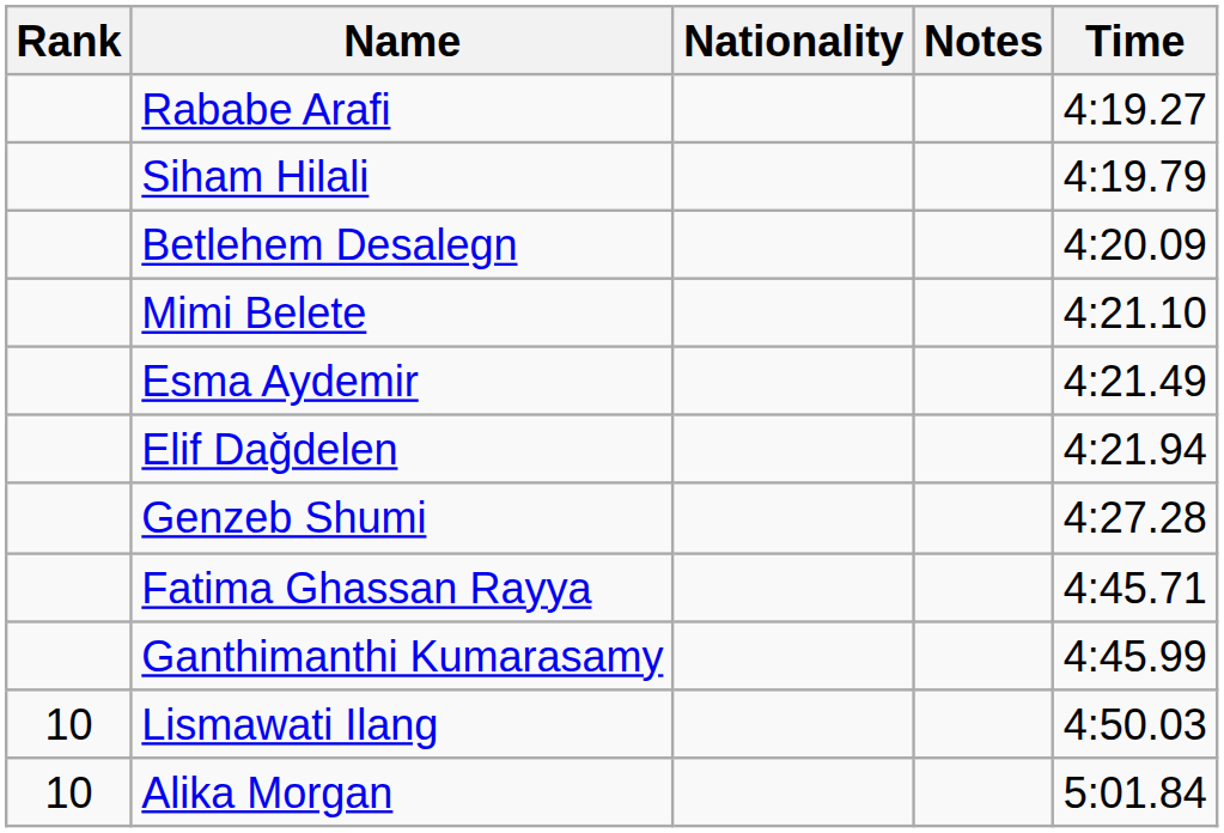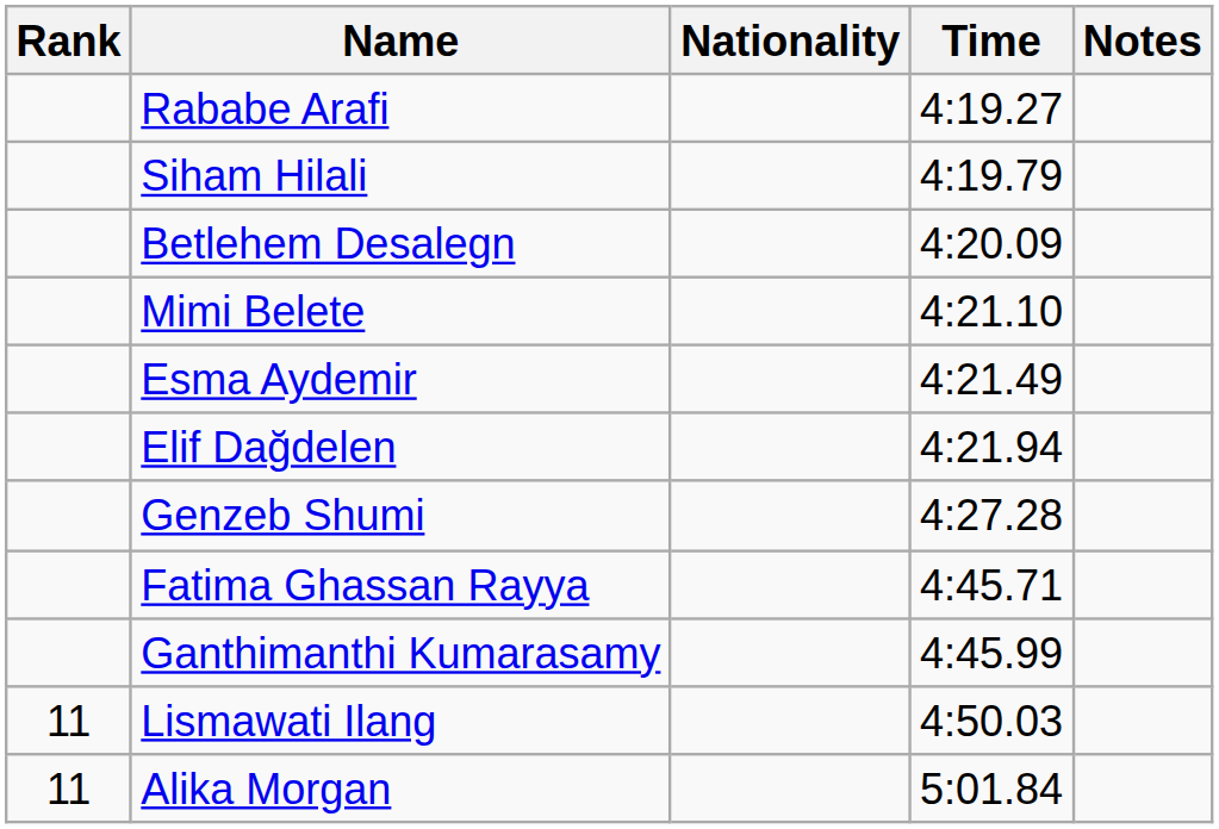columns swapped: Time <-> Notes
Lismawati Ilang | Rank: 10 -> 11
Alika Morgan | Rank: 10 -> 11
